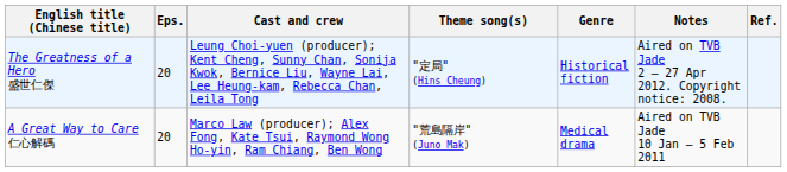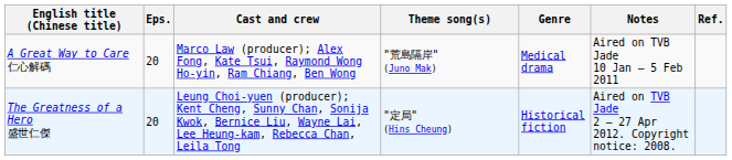rows swapped: The Greatness of a Hero 盛世仁傑 <-> A Great Way to Care 仁心解碼
